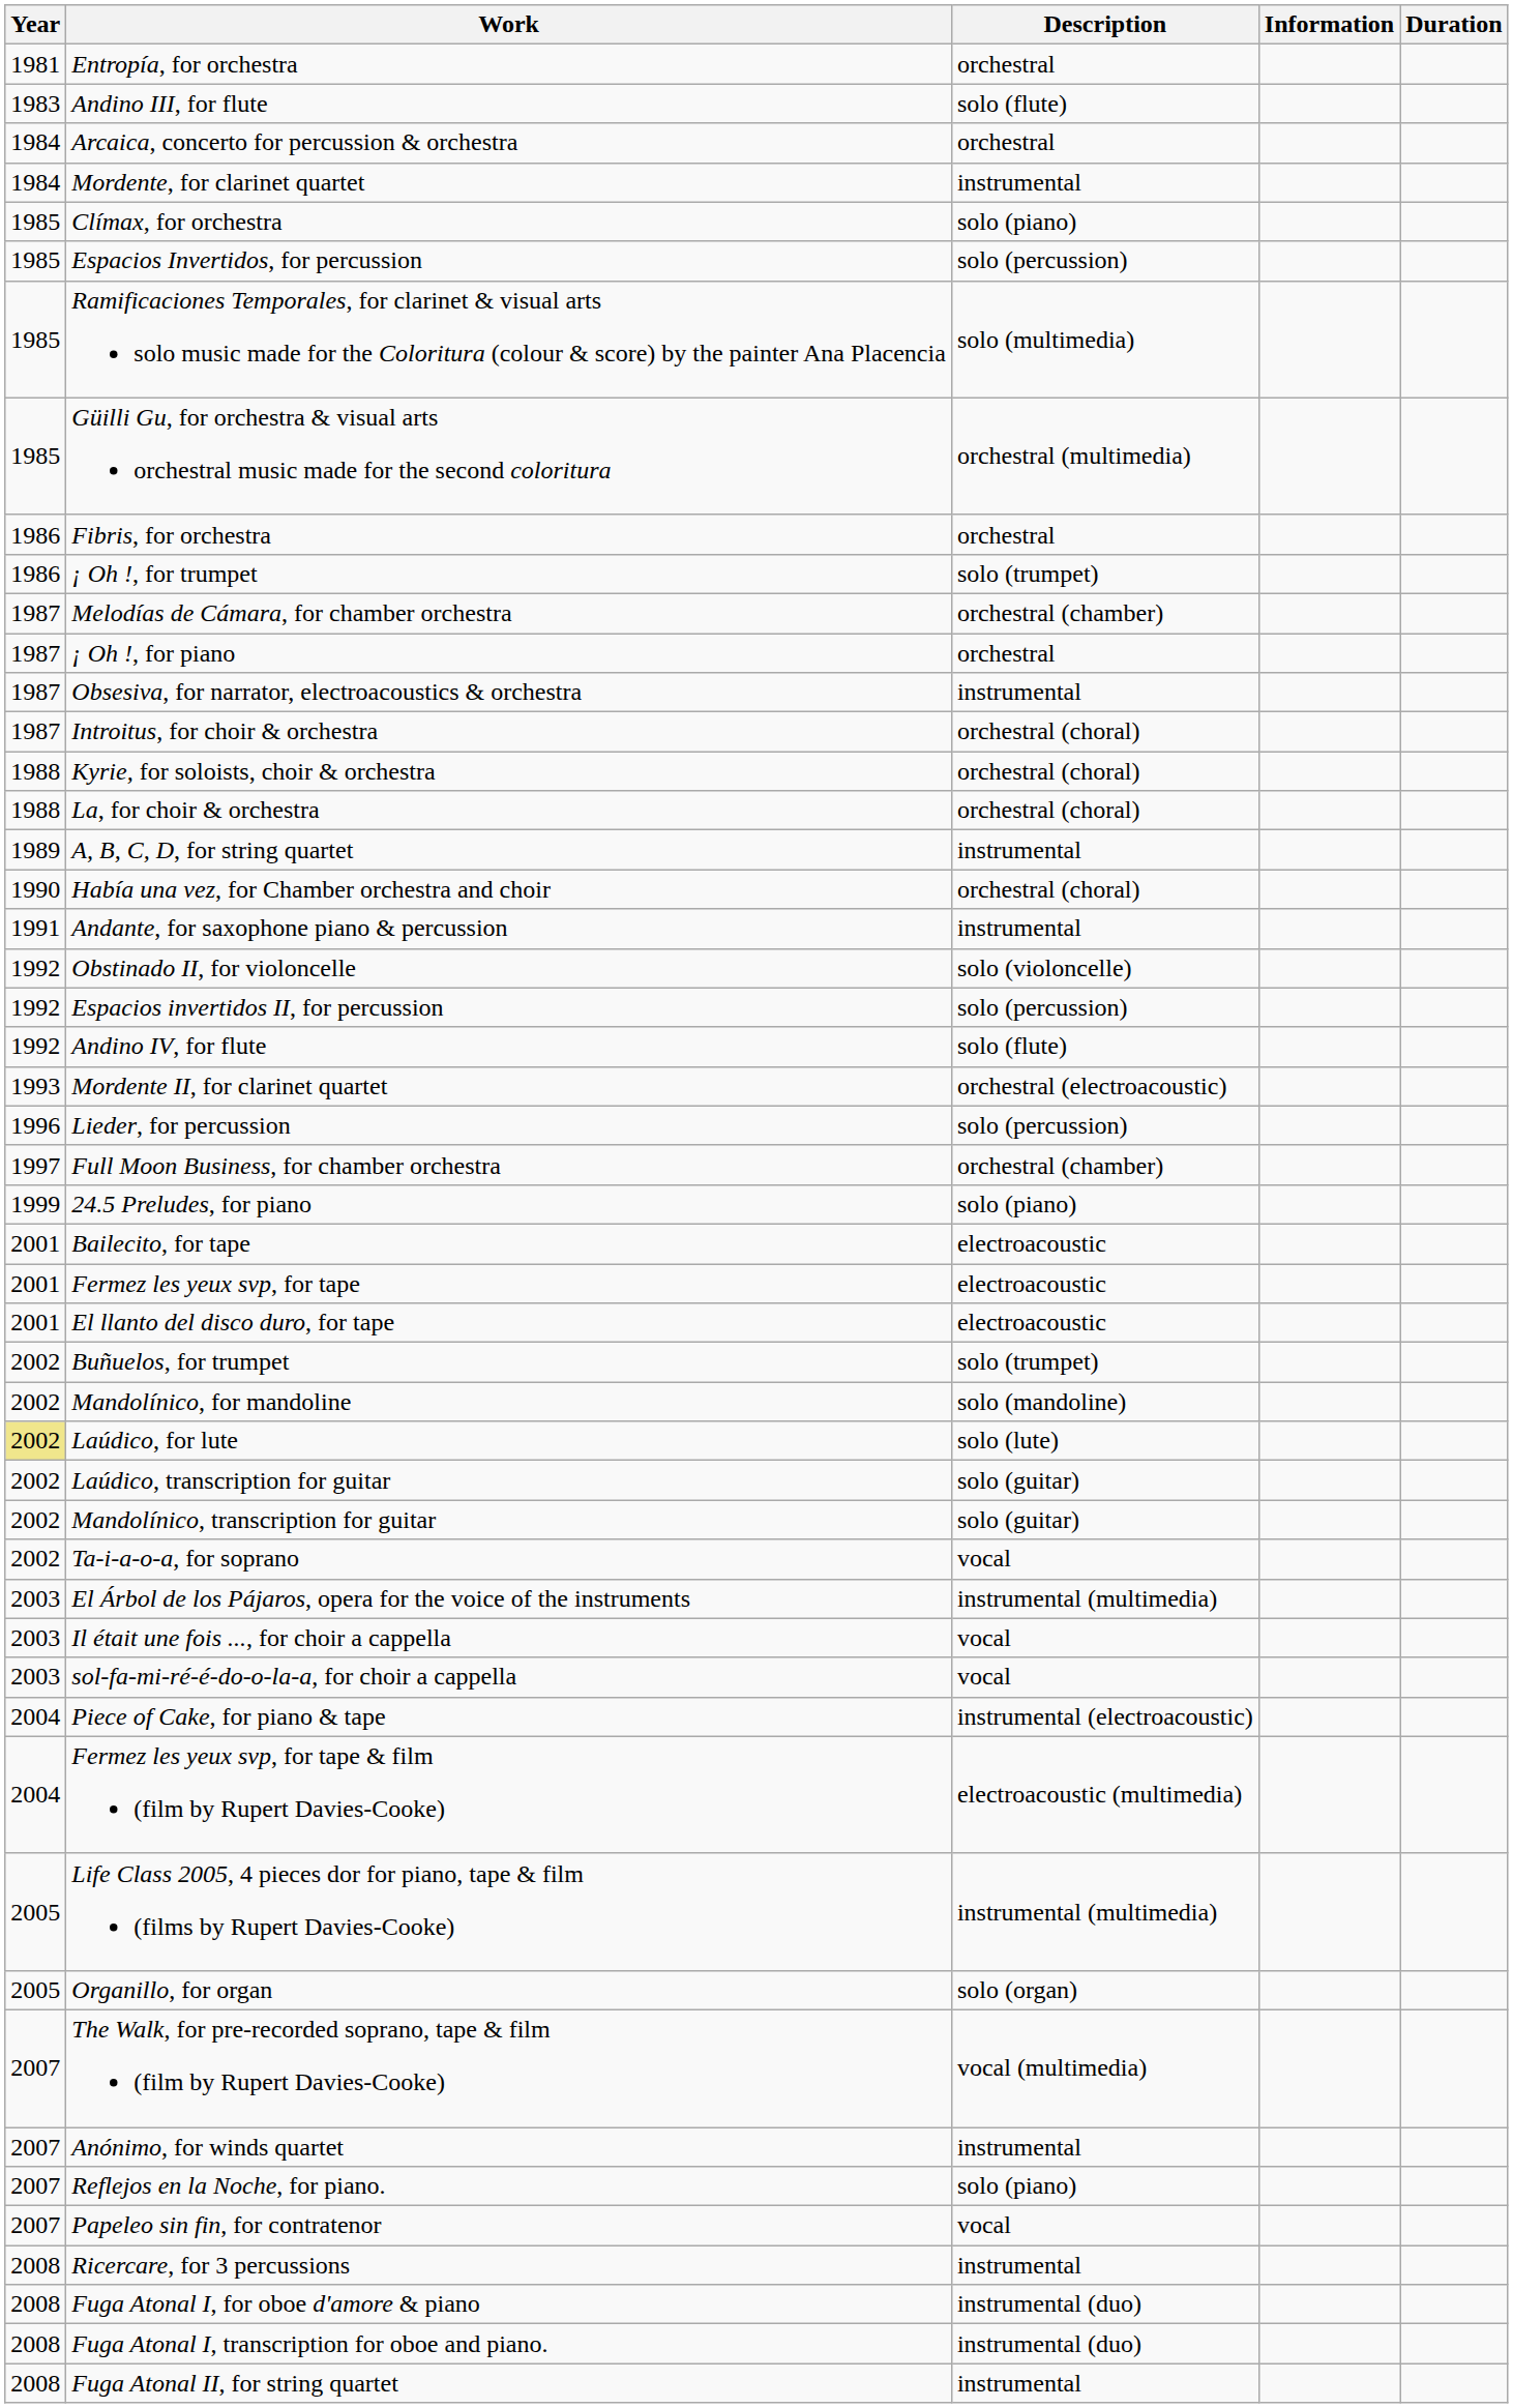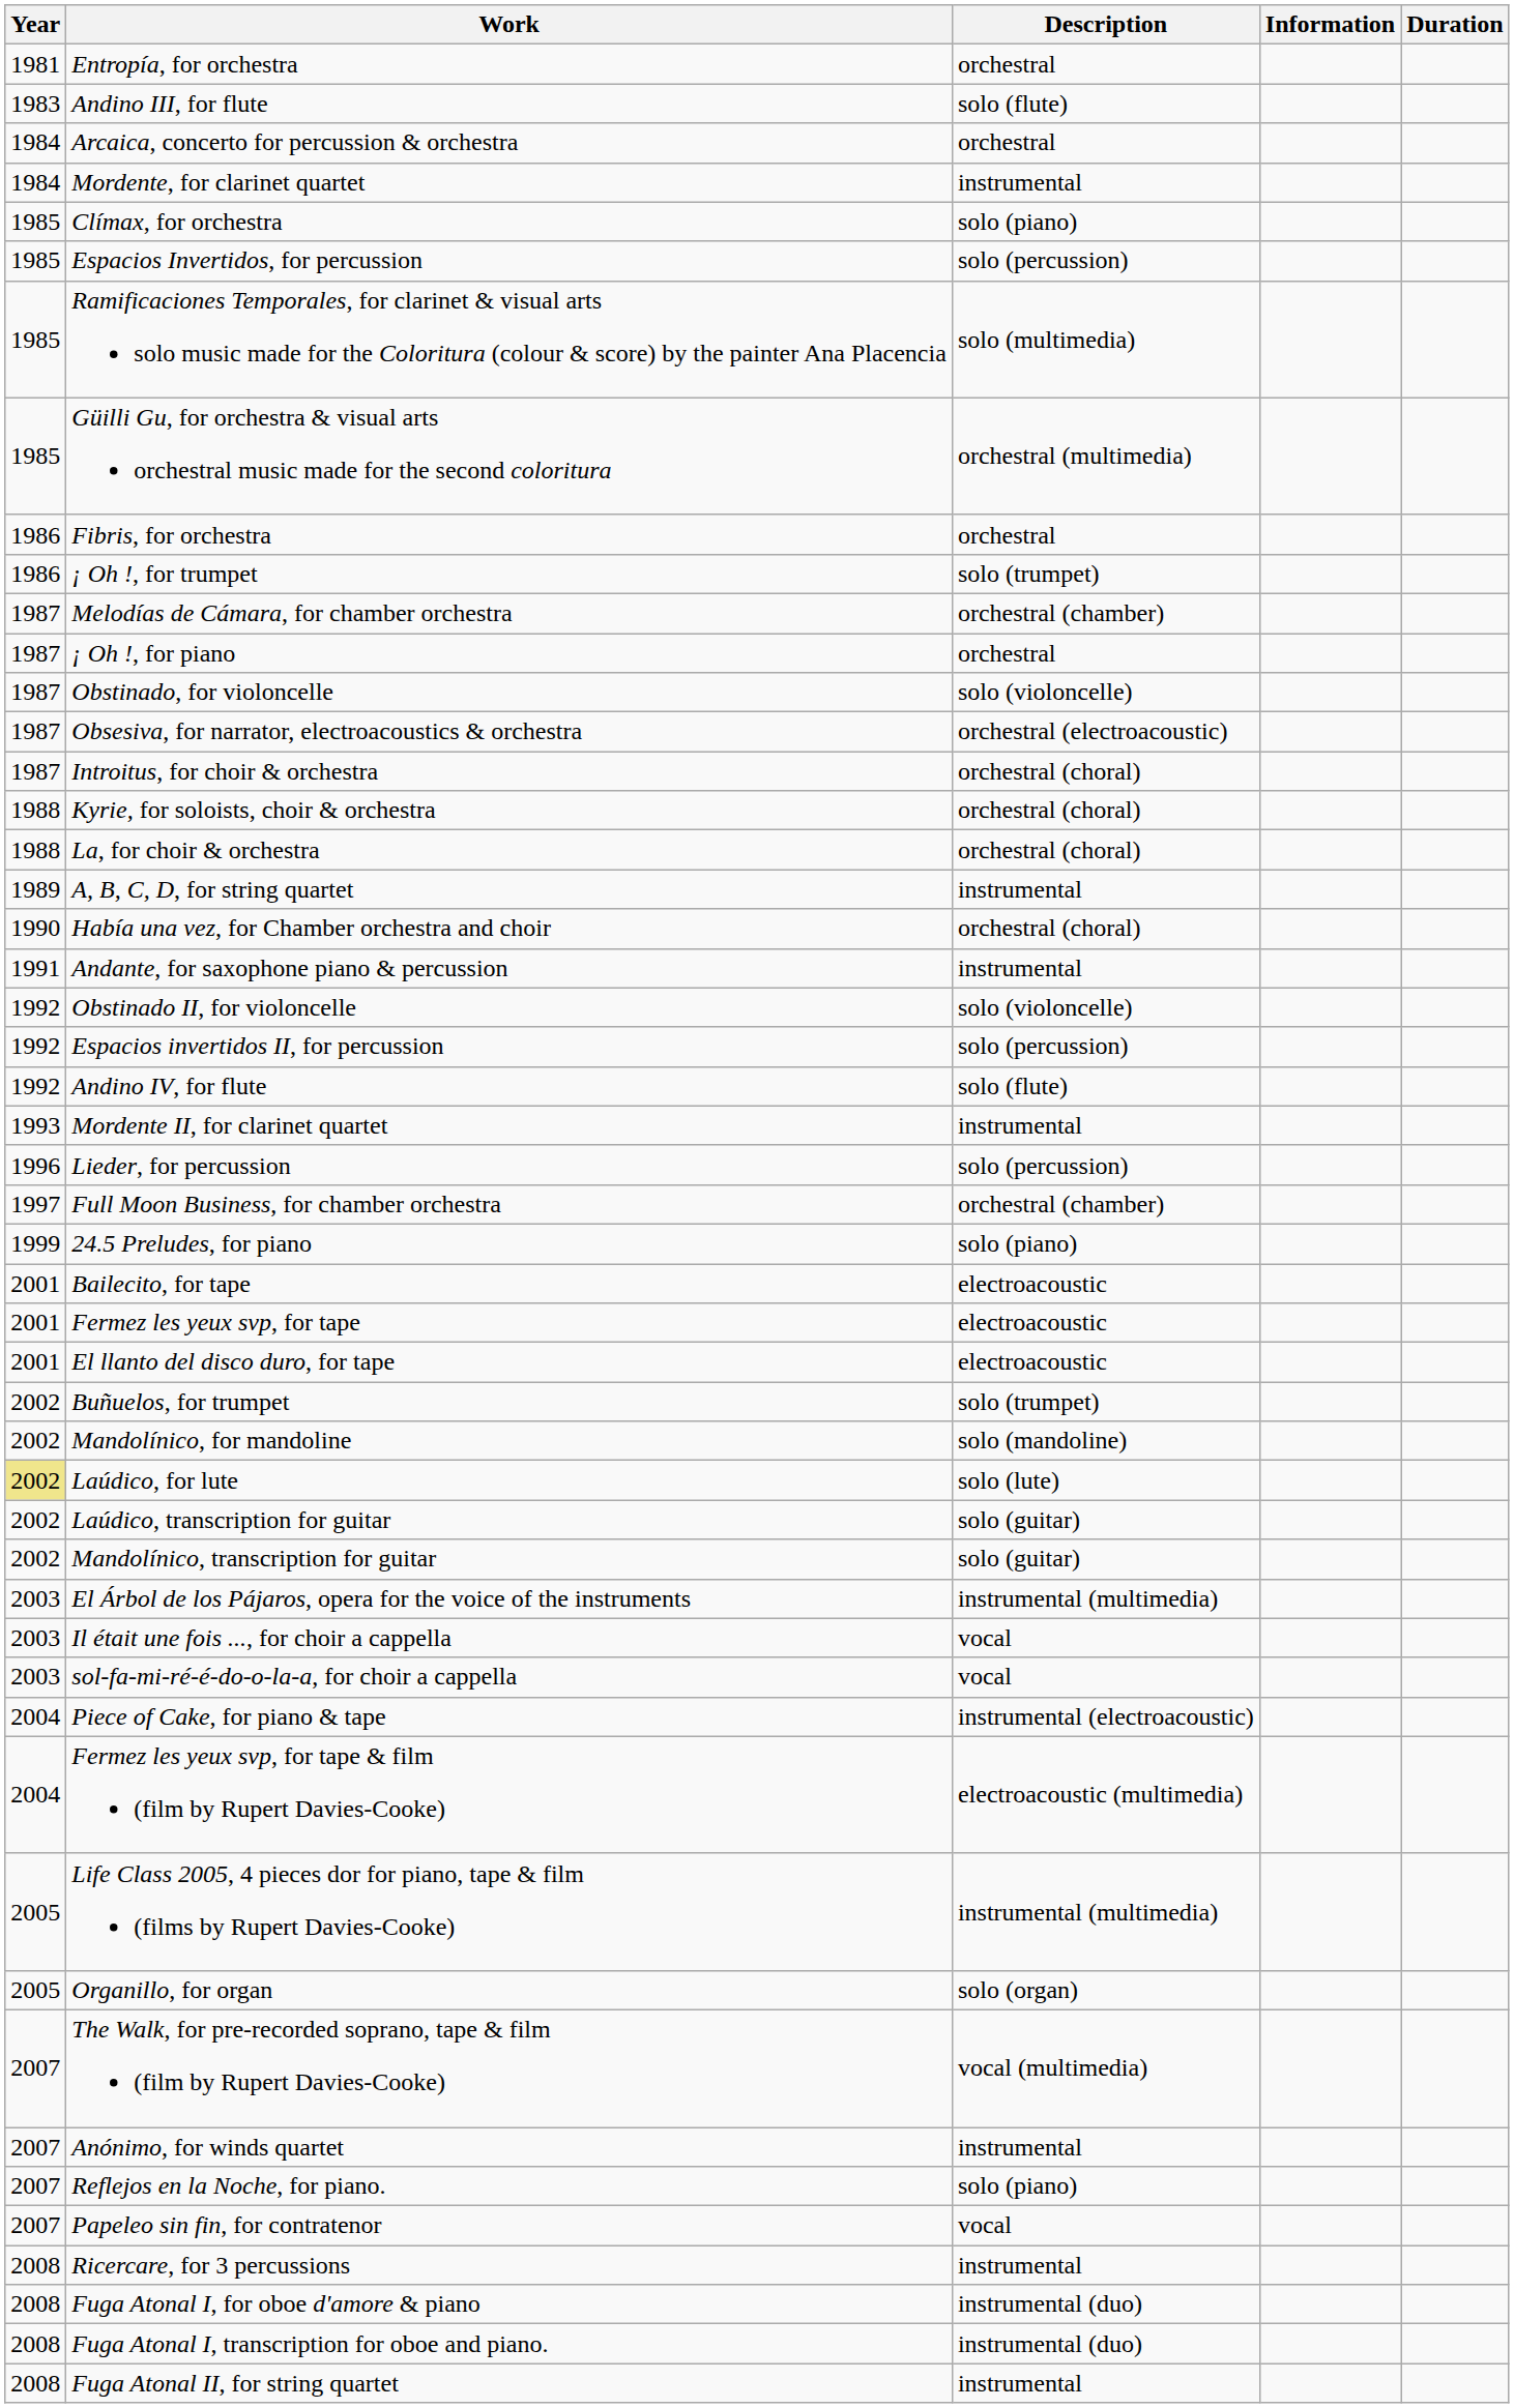+ row: 1987 | Obstinado, for violoncelle | solo (violoncelle)
Obsesiva, for narrator, electroacoustics & orchestra | Description: instrumental -> orchestral (electroacoustic)
Mordente II, for clarinet quartet | Description: orchestral (electroacoustic) -> instrumental
- row: 2002 | Ta-i-a-o-a, for soprano | vocal
